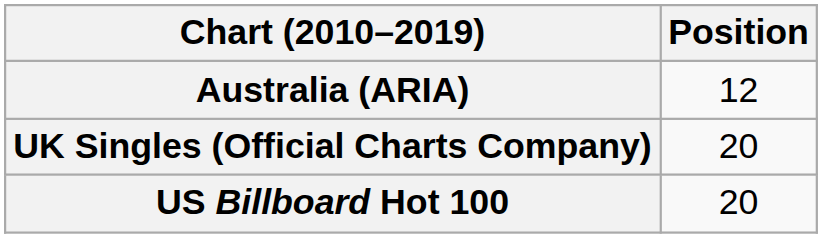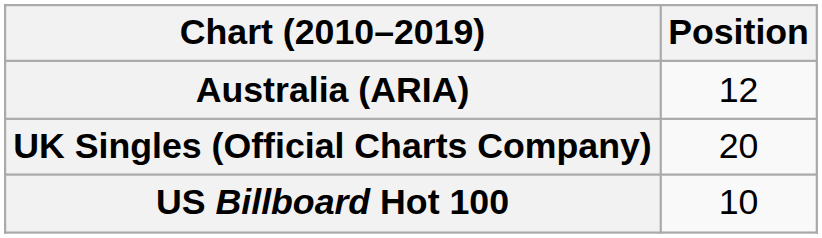US Billboard Hot 100 | Position: 20 -> 10
